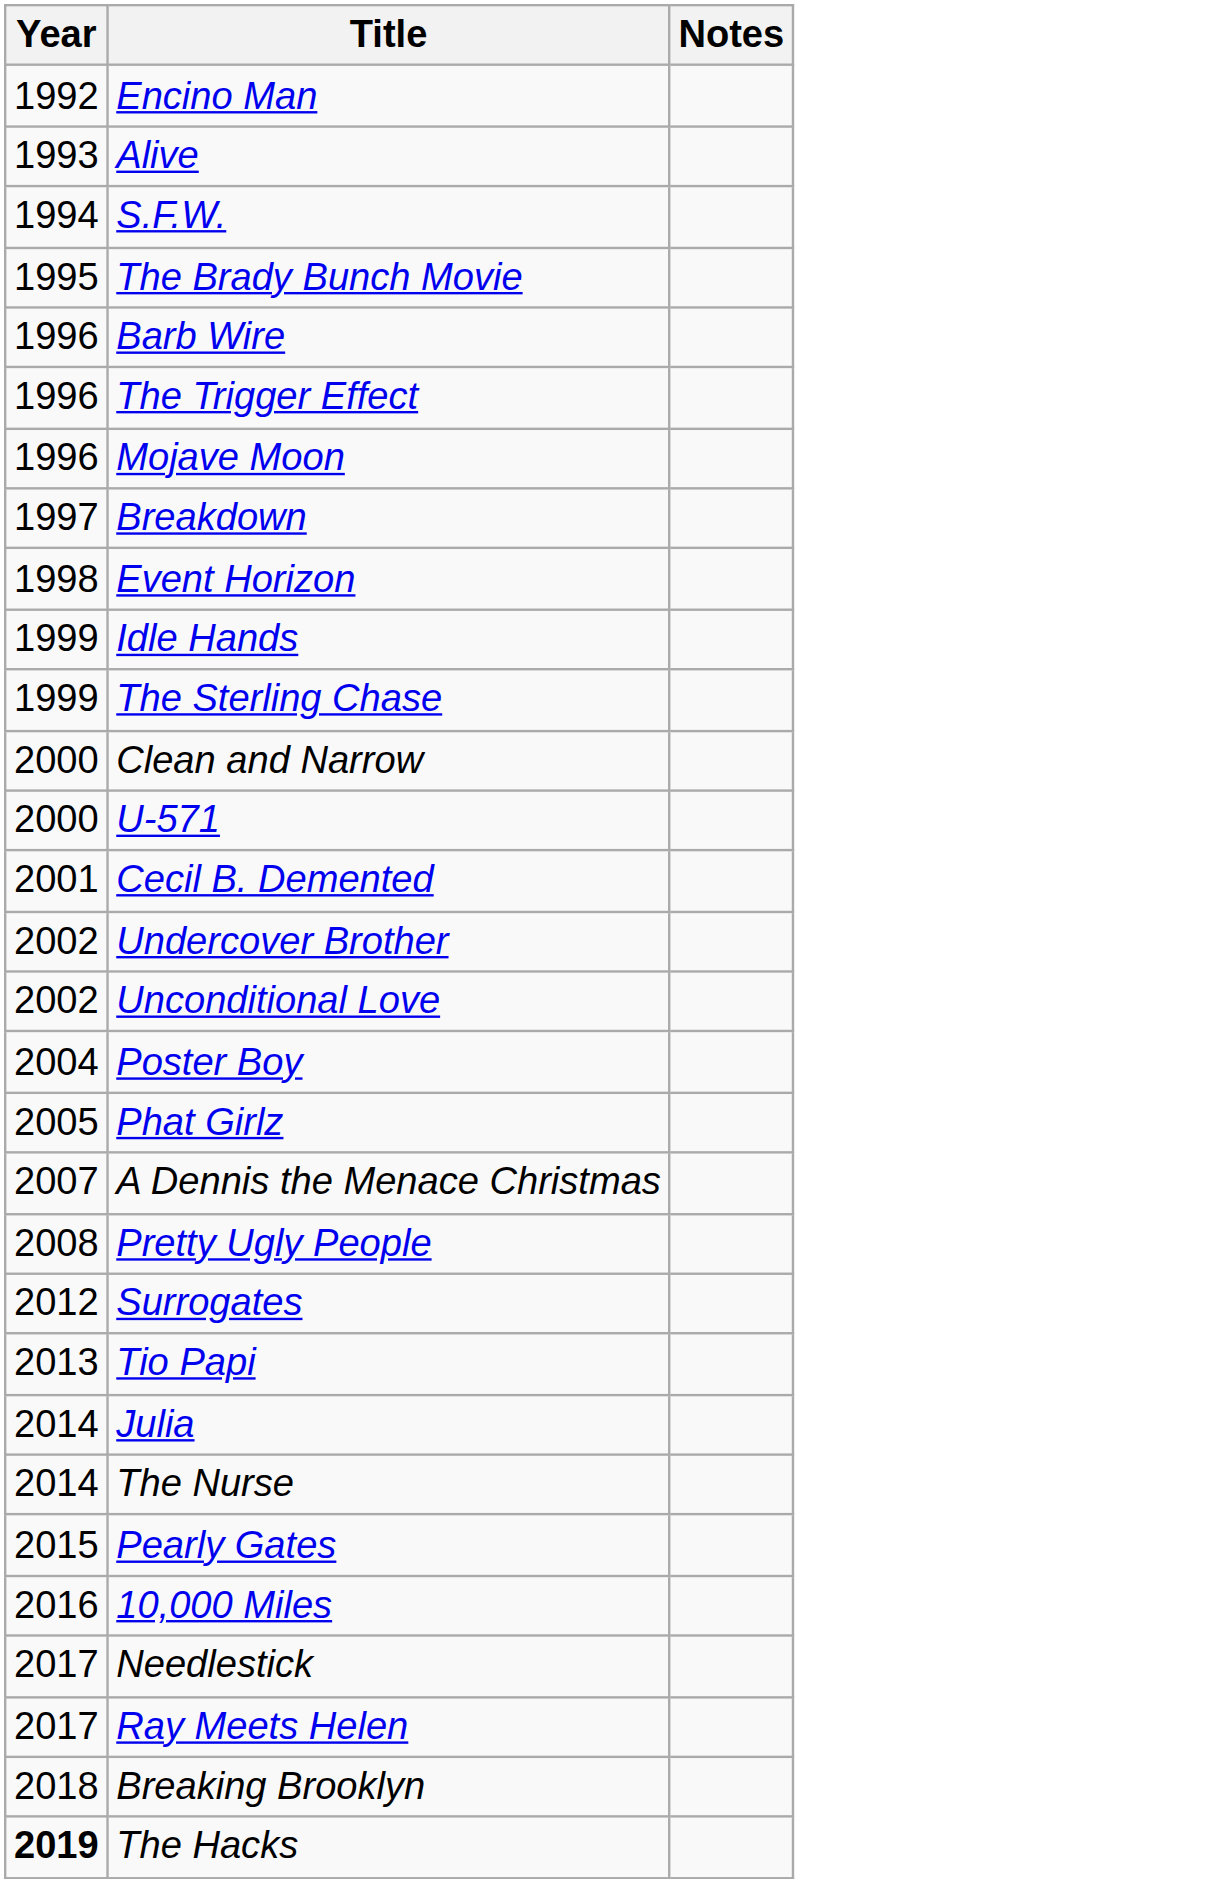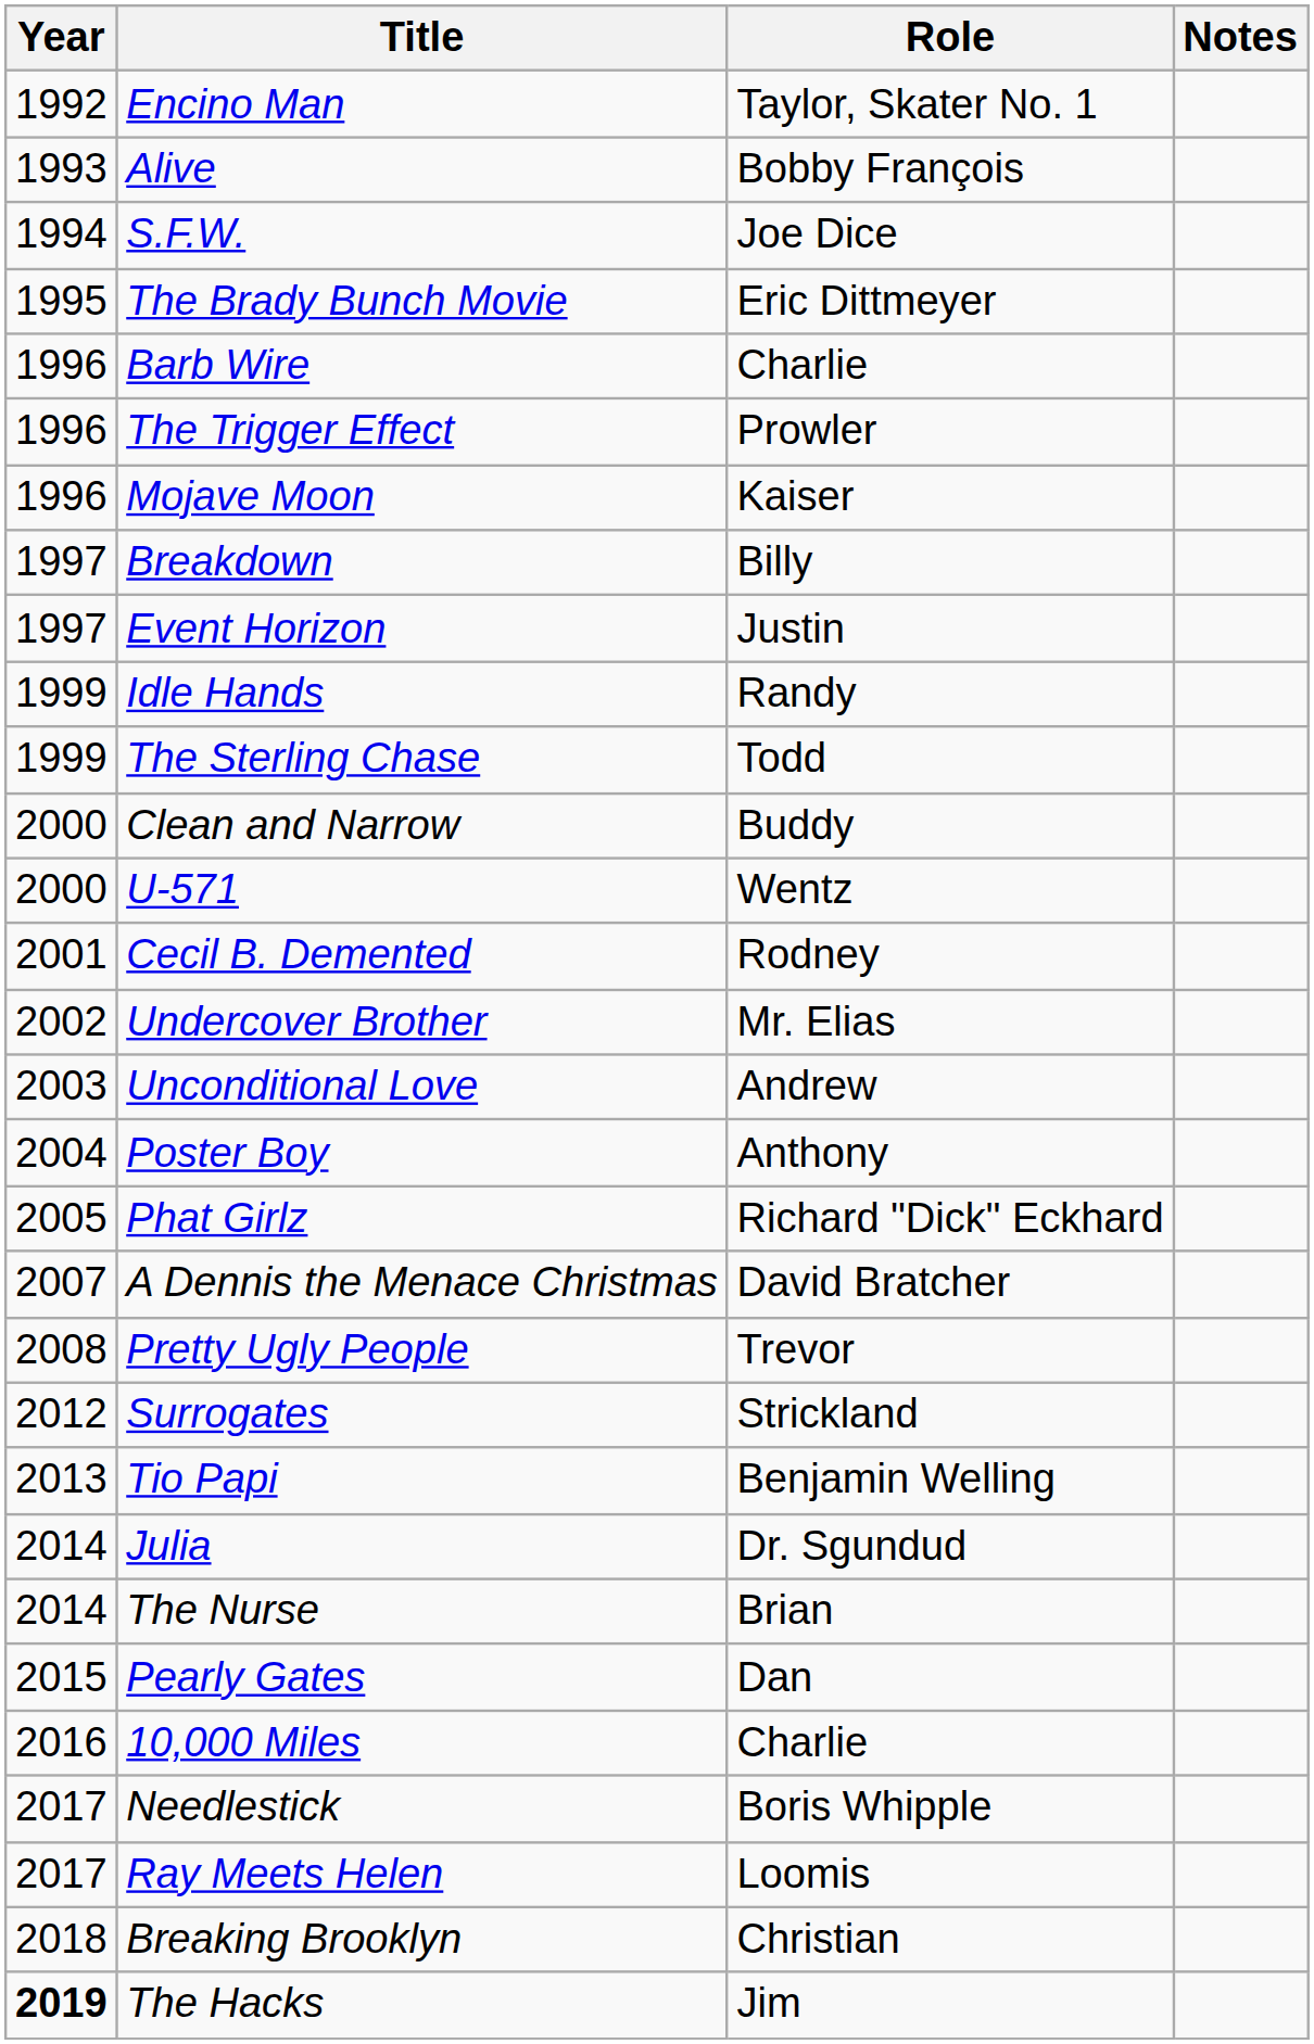+ column: Role | Taylor, Skater No. 1 | Bobby François | Joe Dice | Eric Dittmeyer | Charlie | Prowler | Kaiser | Billy | Justin | Randy | Todd | Buddy | Wentz | Rodney | Mr. Elias | Andrew | Anthony | Richard "Dick" Eckhard | David Bratcher | Trevor | Strickland | Benjamin Welling | Dr. Sgundud | Brian | Dan | Charlie | Boris Whipple | Loomis | Christian | Jim
Event Horizon | Year: 1998 -> 1997
Unconditional Love | Year: 2002 -> 2003
